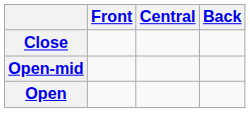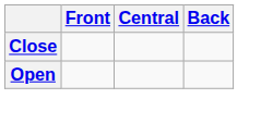- row: Open-mid
